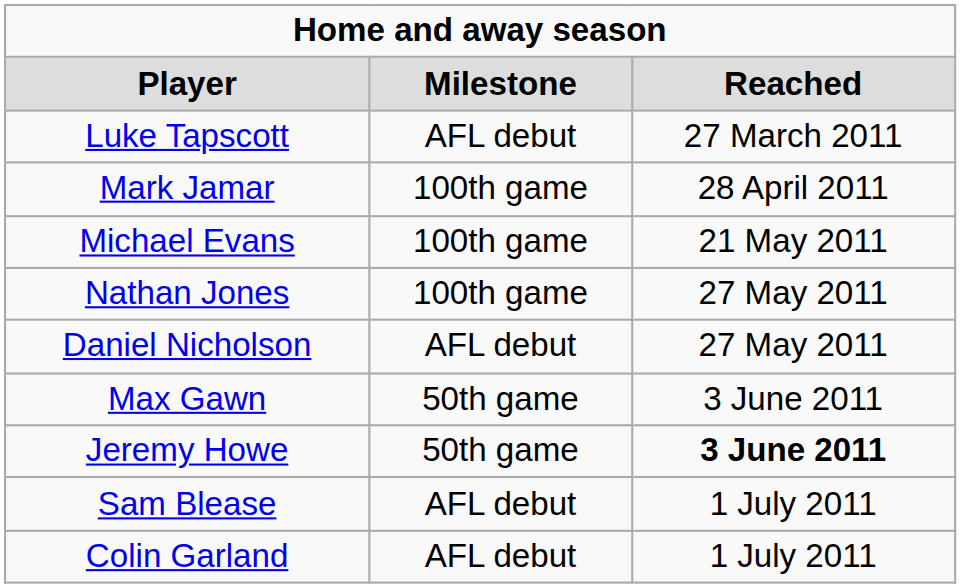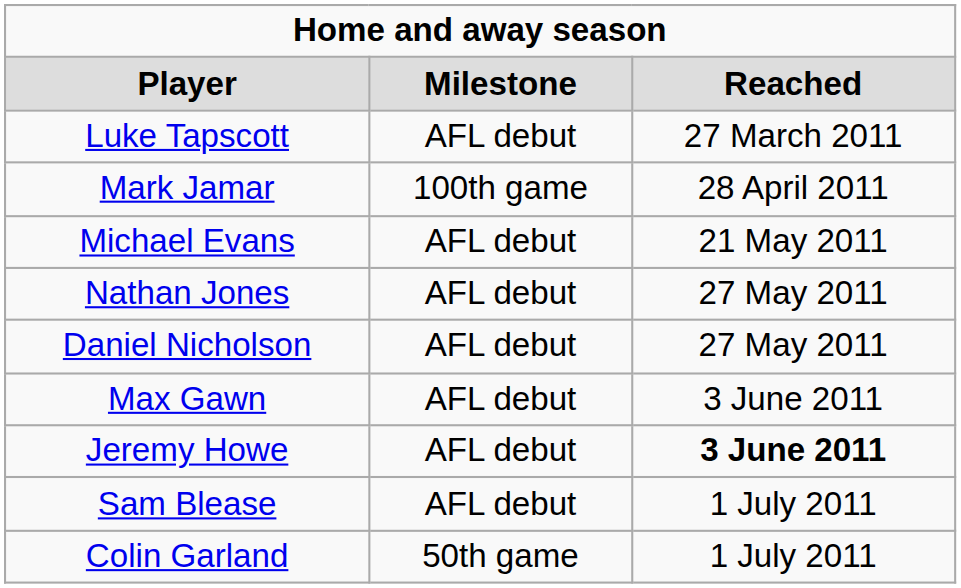Michael Evans | column 2: 100th game -> AFL debut
Nathan Jones | column 2: 100th game -> AFL debut
Max Gawn | column 2: 50th game -> AFL debut
Jeremy Howe | column 2: 50th game -> AFL debut
Colin Garland | column 2: AFL debut -> 50th game
